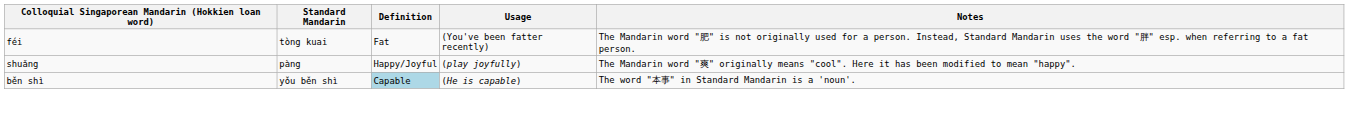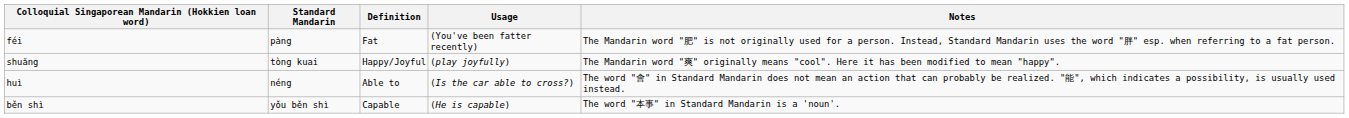féi | Standard Mandarin: tòng kuai -> pàng
shuǎng | Standard Mandarin: pàng -> tòng kuai
+ row: huì | néng | Able to | (Is the car able to cross?) | The word "會" in Standard Mandarin does not mean an action that can probably be realized. "能", which indicates a possibility, is usually used instead.
běn shì | Definition: lightblue background -> no background
